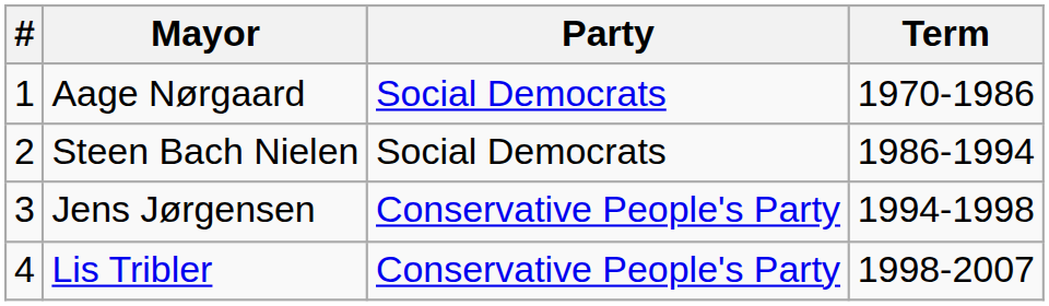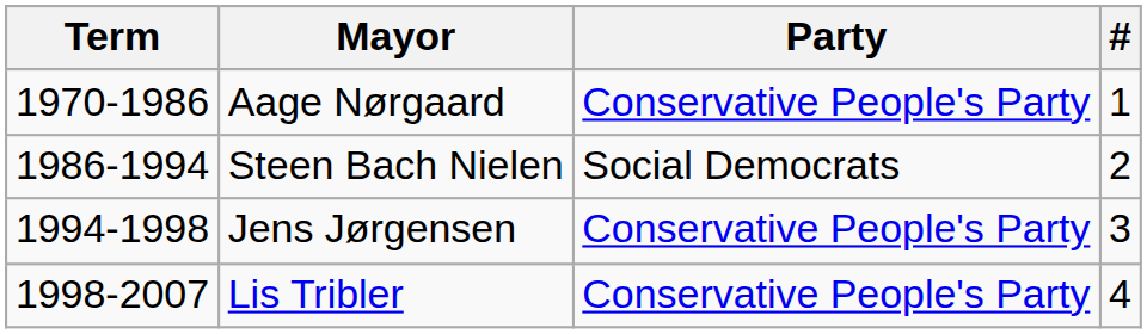columns swapped: # <-> Term
Aage Nørgaard | Party: Social Democrats -> Conservative People's Party
